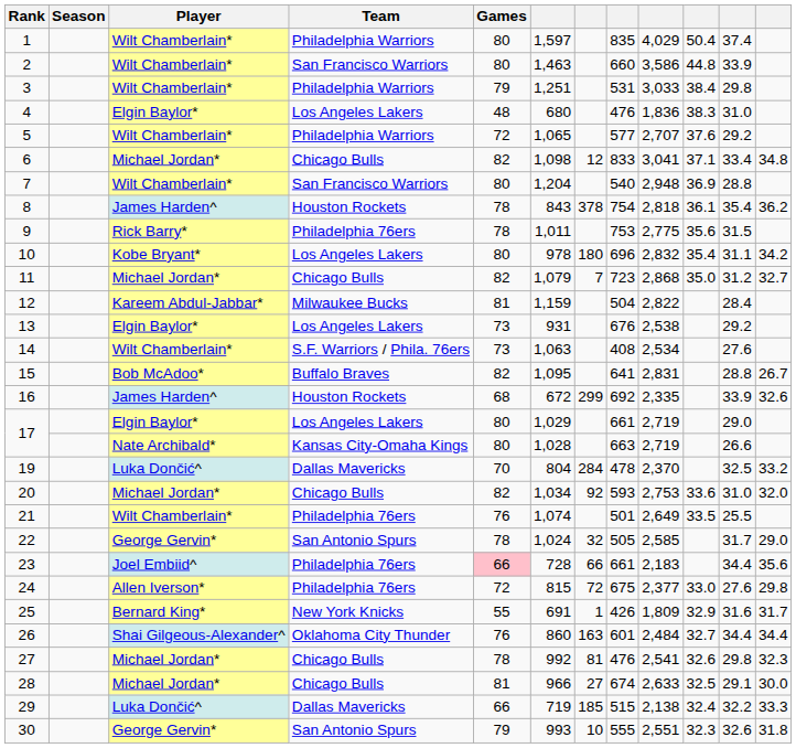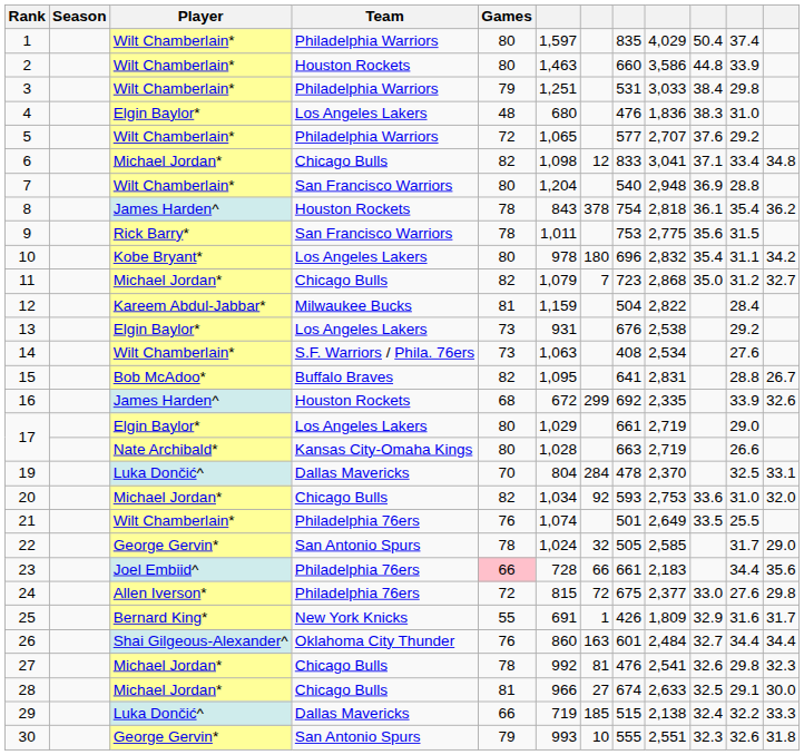2 | Team: San Francisco Warriors -> Houston Rockets
9 | Team: Philadelphia 76ers -> San Francisco Warriors
19 | column 12: 33.2 -> 33.1
